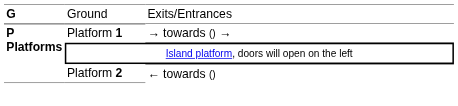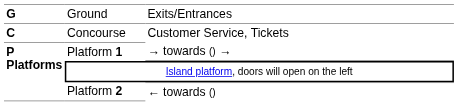+ row: C | Concourse | Customer Service, Tickets
